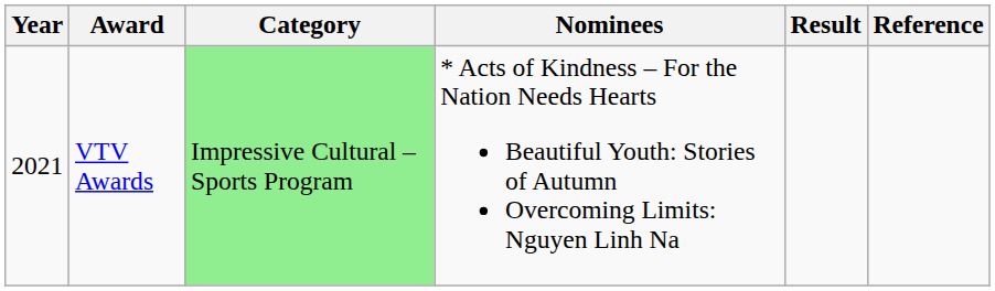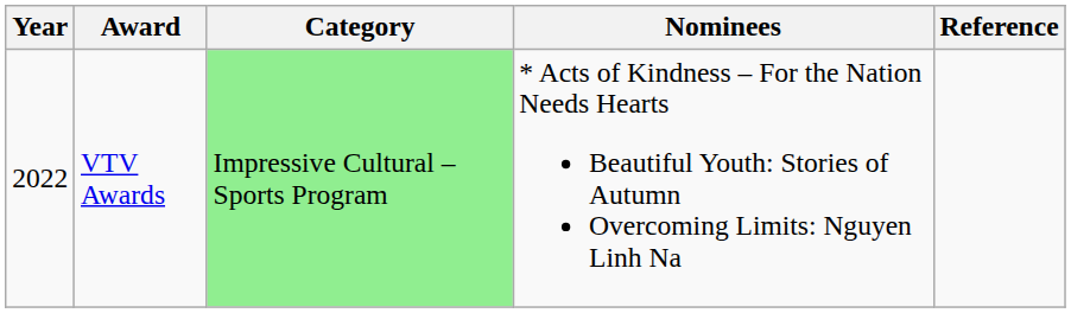- column: Result
VTV Awards | Year: 2021 -> 2022
